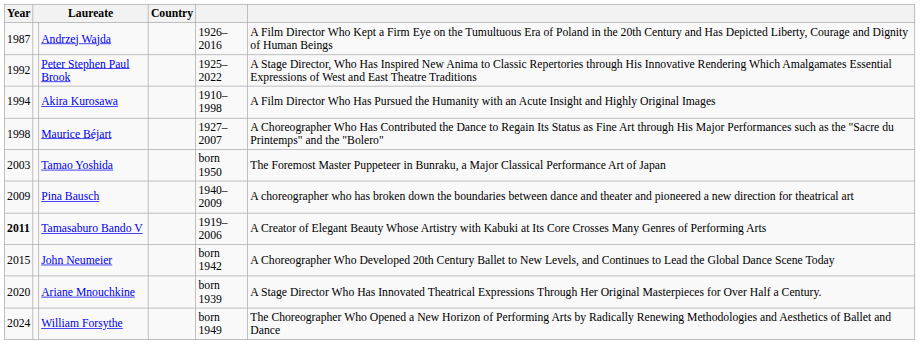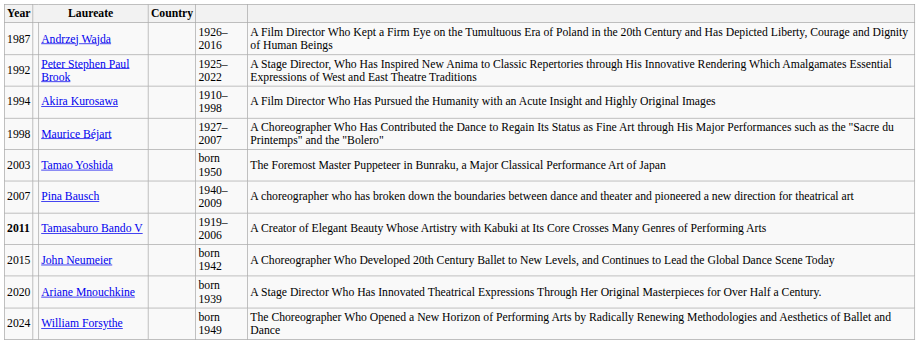Pina Bausch | Year: 2009 -> 2007
